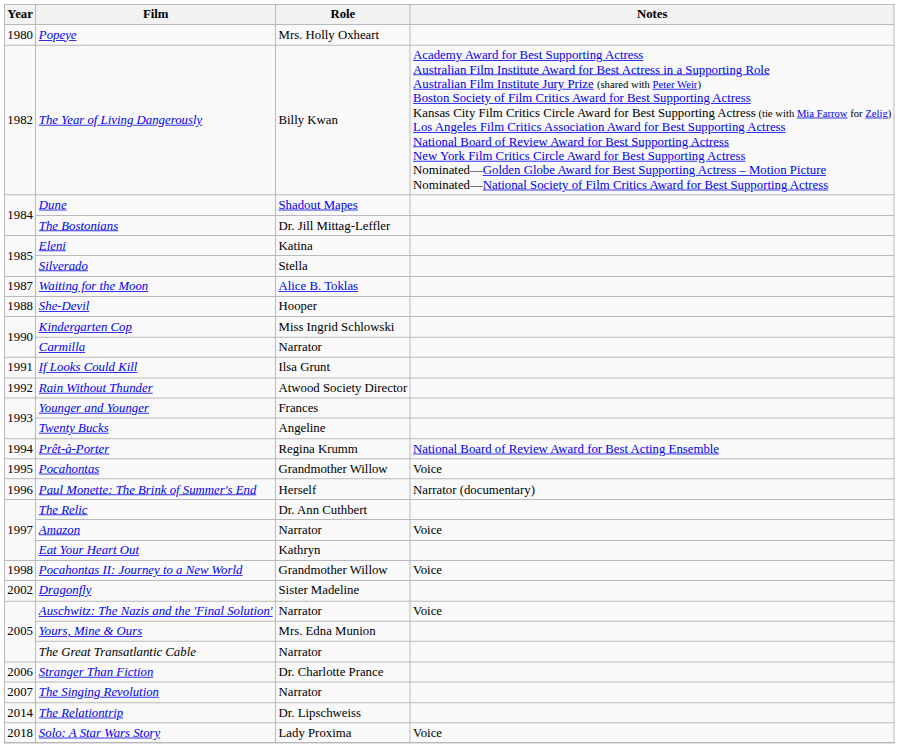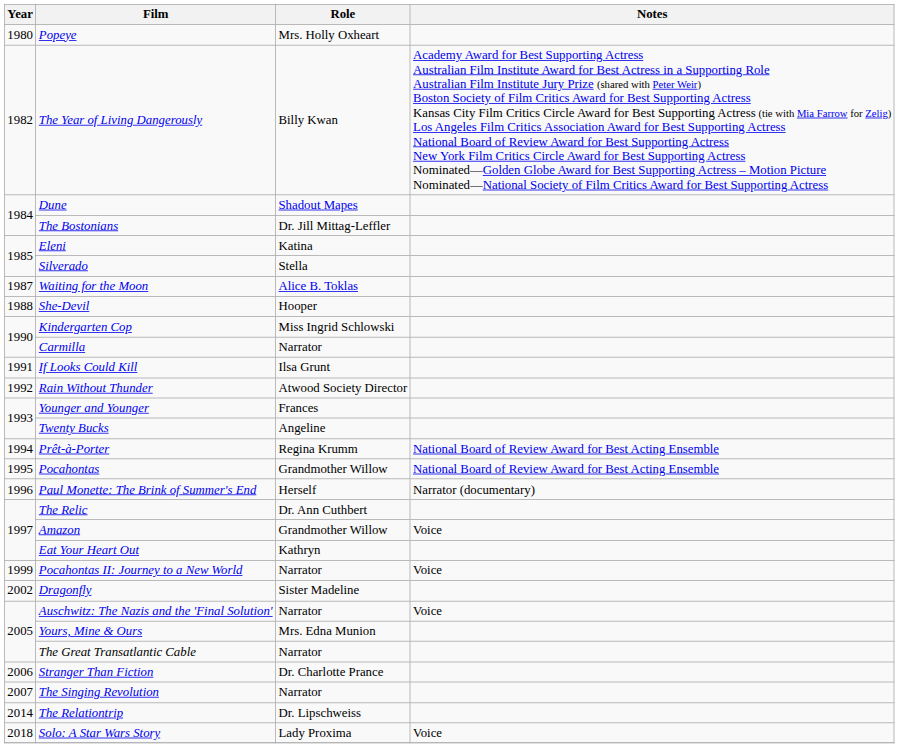Pocahontas | Notes: Voice -> National Board of Review Award for Best Acting Ensemble
Amazon | Role: Narrator -> Grandmother Willow
Pocahontas II: Journey to a New World | Year: 1998 -> 1999
Pocahontas II: Journey to a New World | Role: Grandmother Willow -> Narrator
